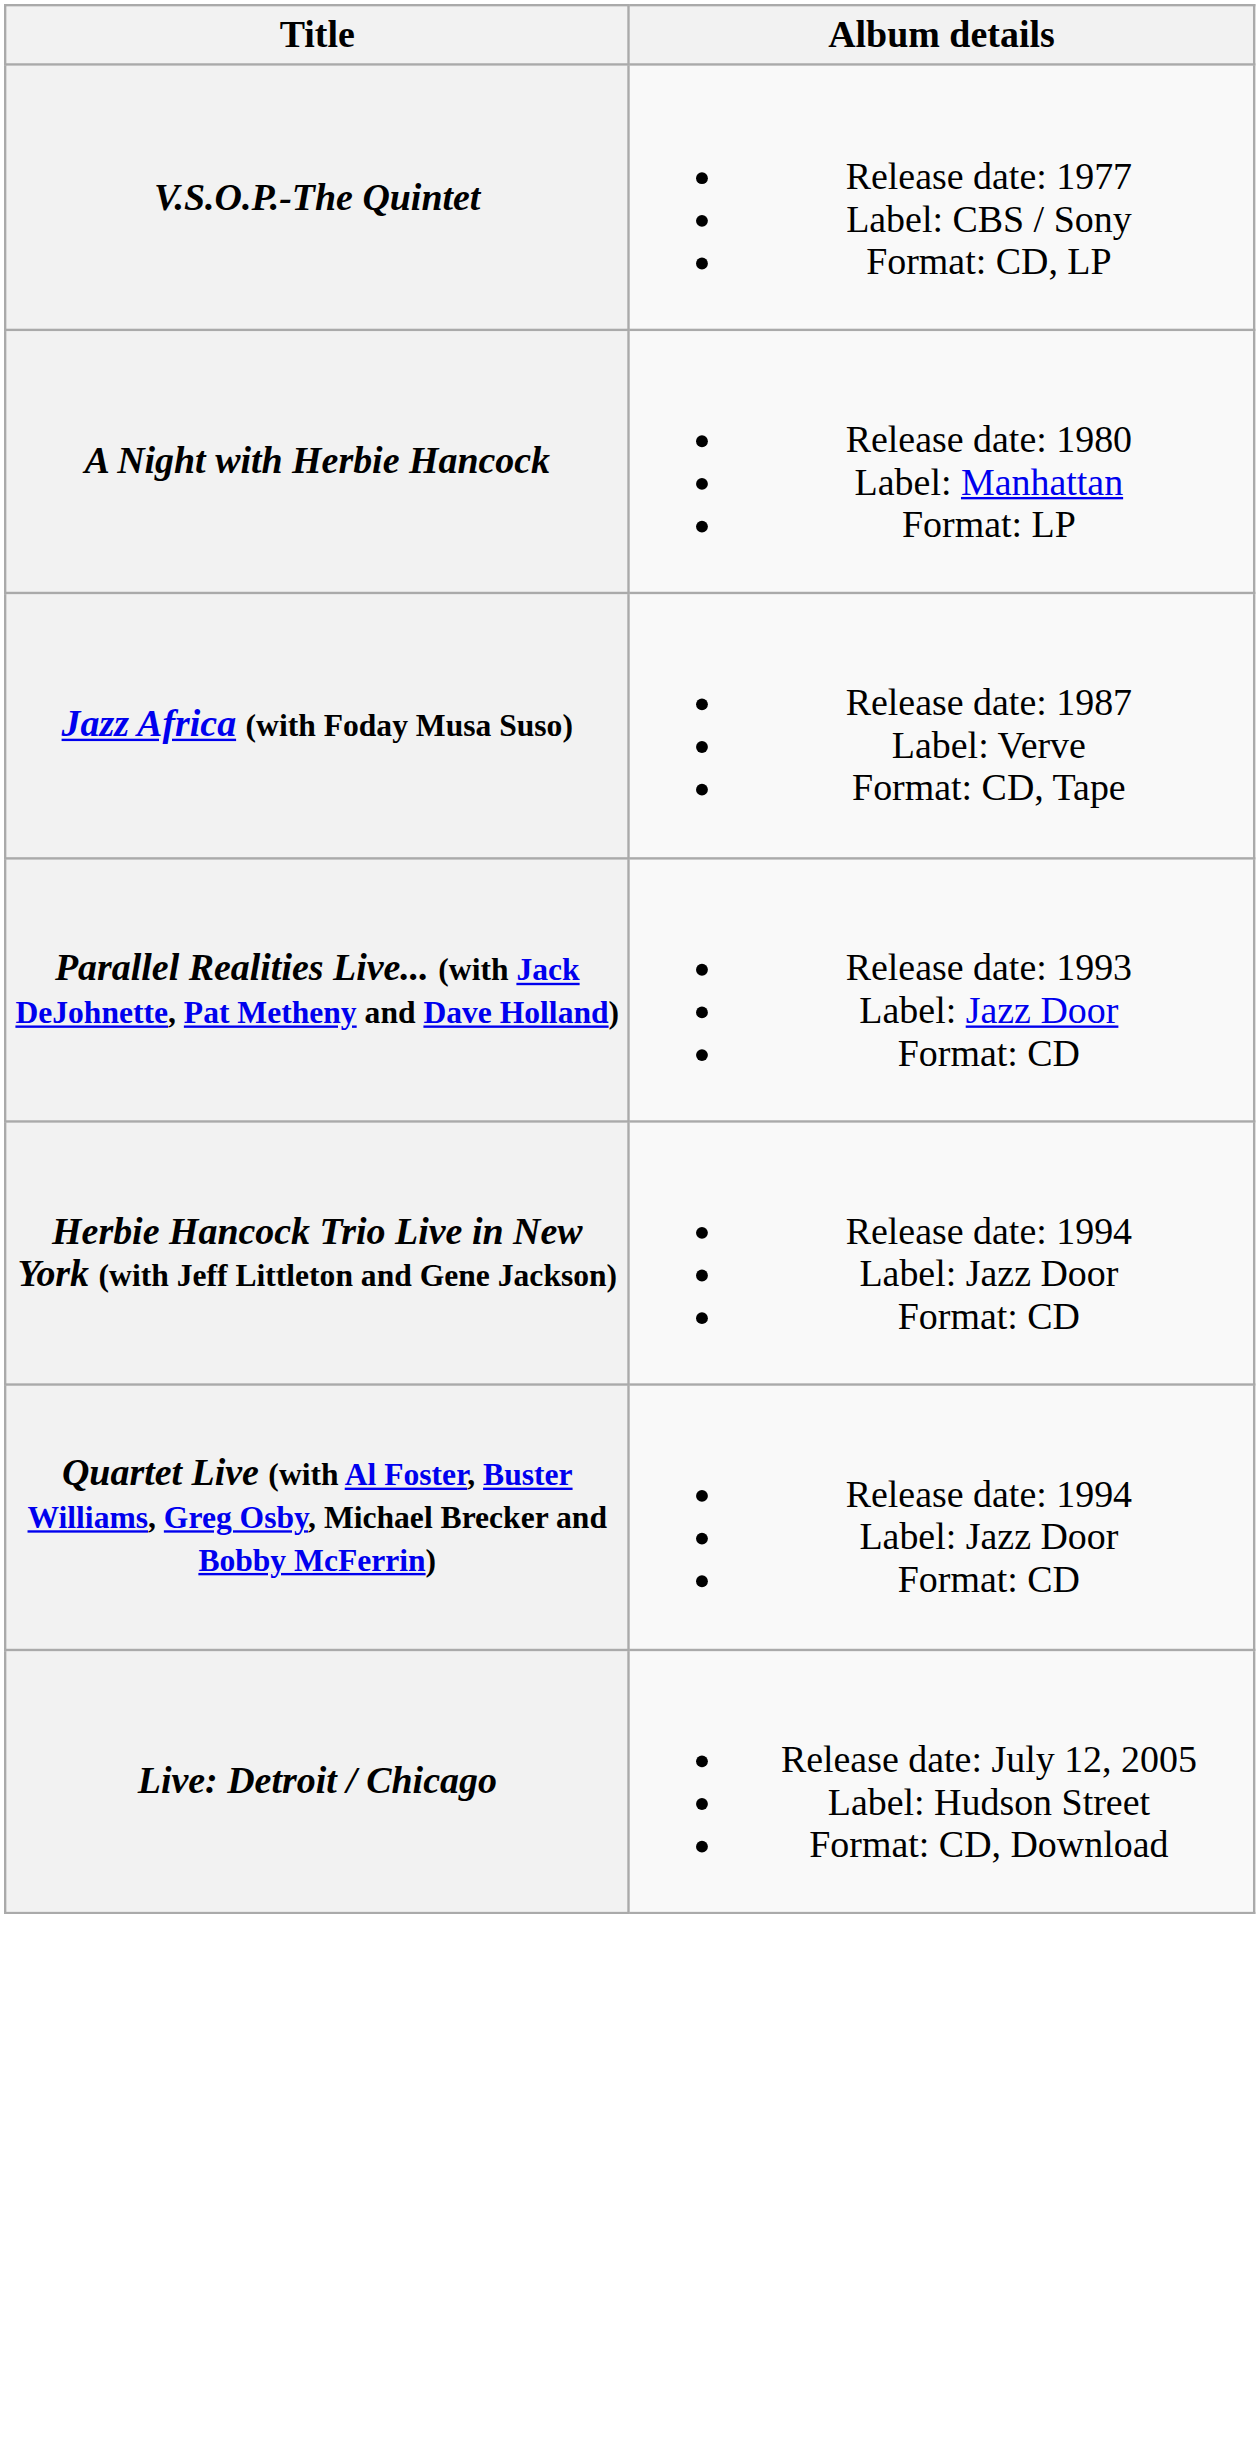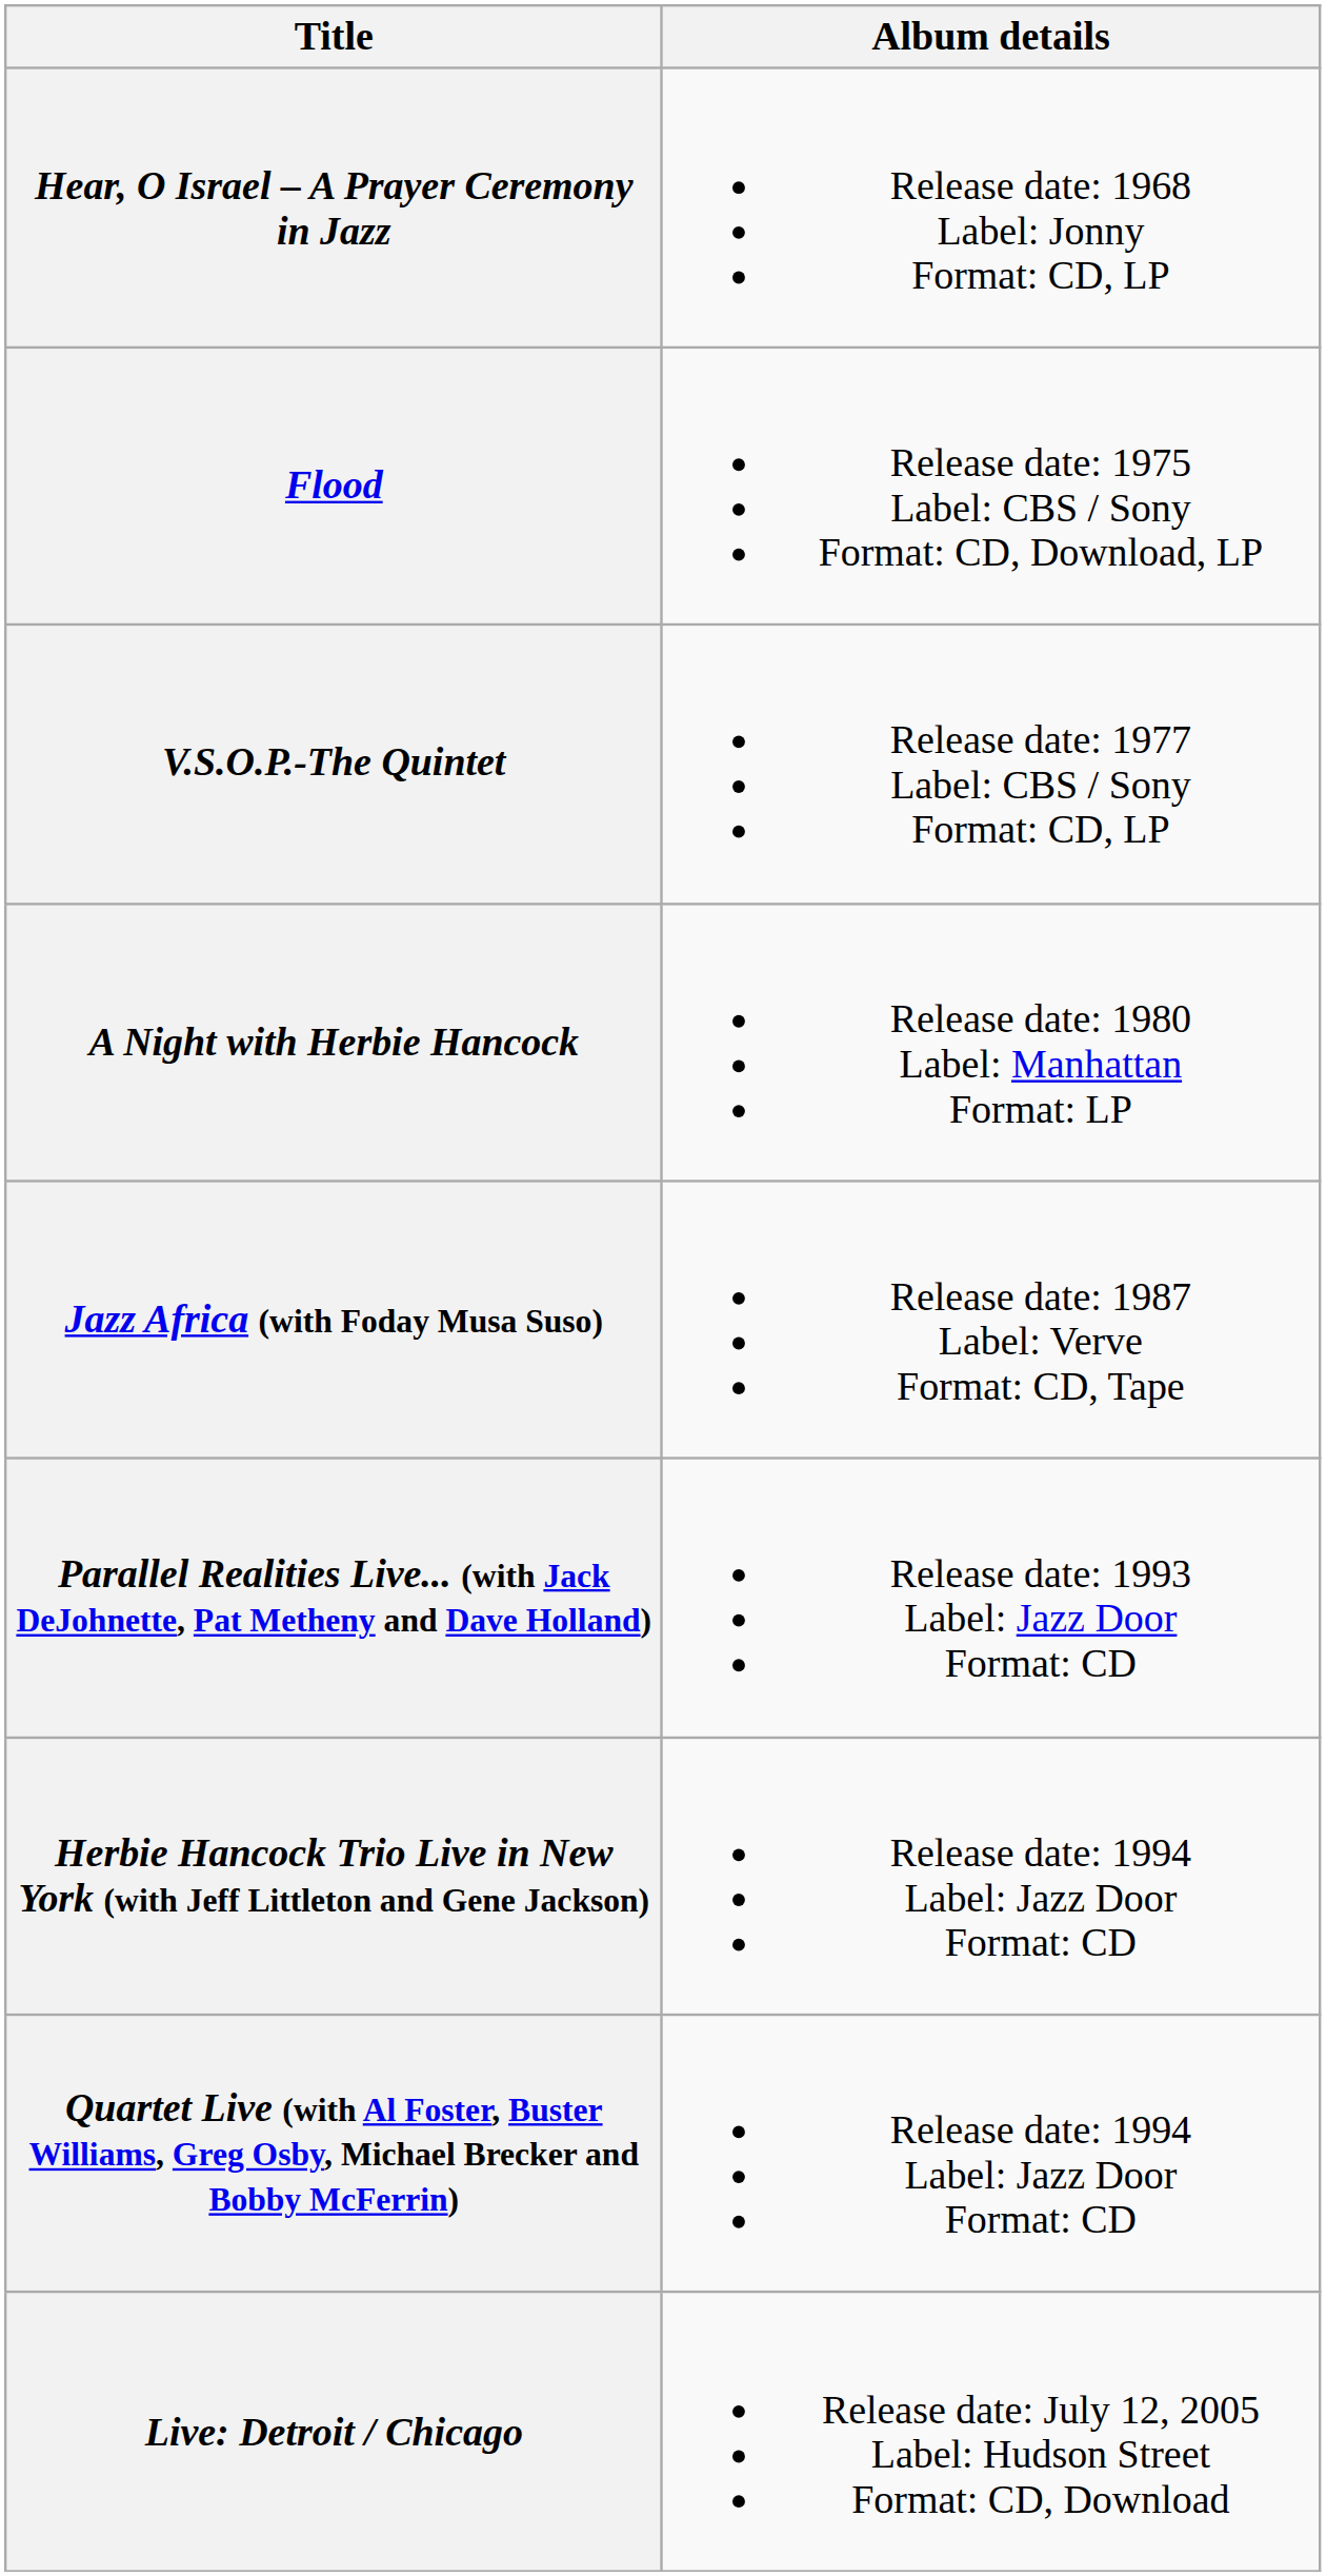+ row: Hear, O Israel – A Prayer Ceremony in Jazz | Release date: 1968 Label: Jonny Format: CD, LP
+ row: Flood | Release date: 1975 Label: CBS / Sony Format: CD, Download, LP
